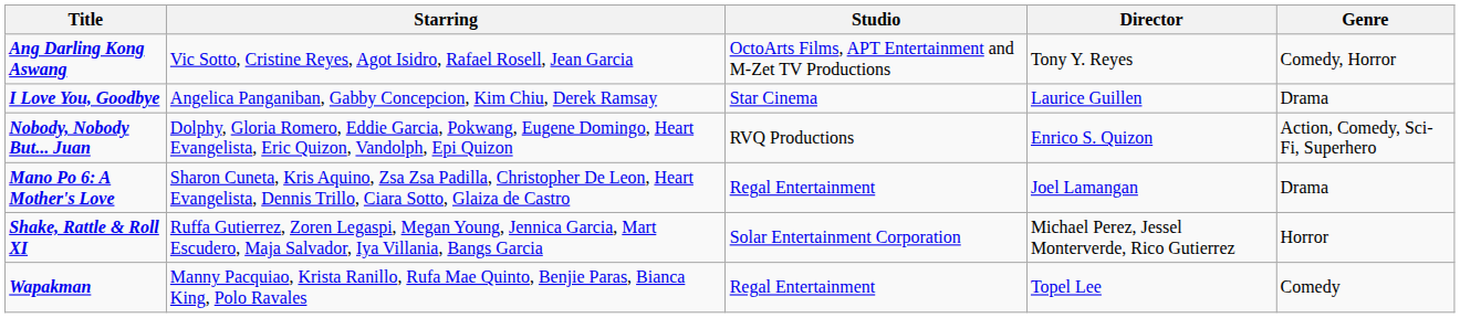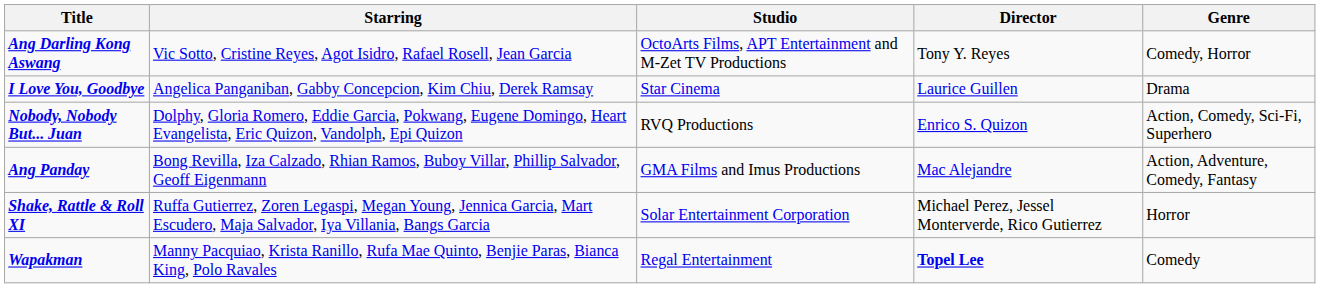- row: Mano Po 6: A Mother's Love | Sharon Cuneta, Kris Aquino, Zsa Zsa Padilla, Christopher De Leon, Heart Evangelista, Dennis Trillo, Ciara Sotto, Glaiza de Castro | Regal Entertainment | Joel Lamangan | Drama
+ row: Ang Panday | Bong Revilla, Iza Calzado, Rhian Ramos, Buboy Villar, Phillip Salvador, Geoff Eigenmann | GMA Films and Imus Productions | Mac Alejandre | Action, Adventure, Comedy, Fantasy
Wapakman | Director: normal -> bold
